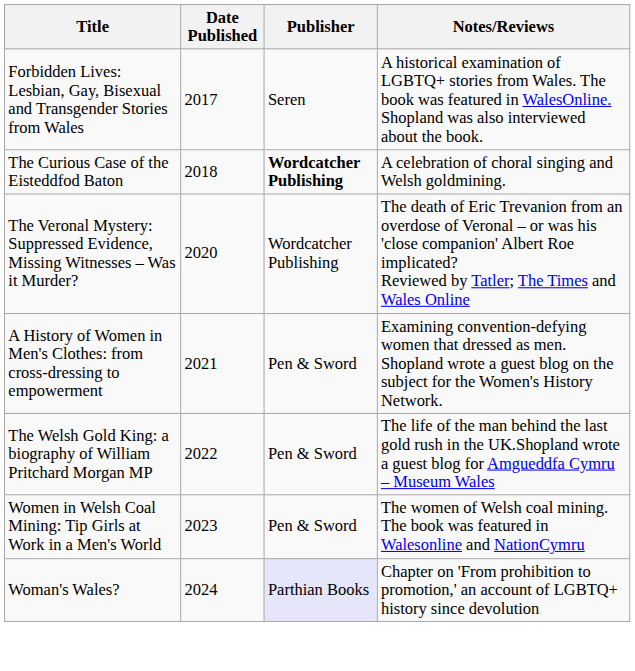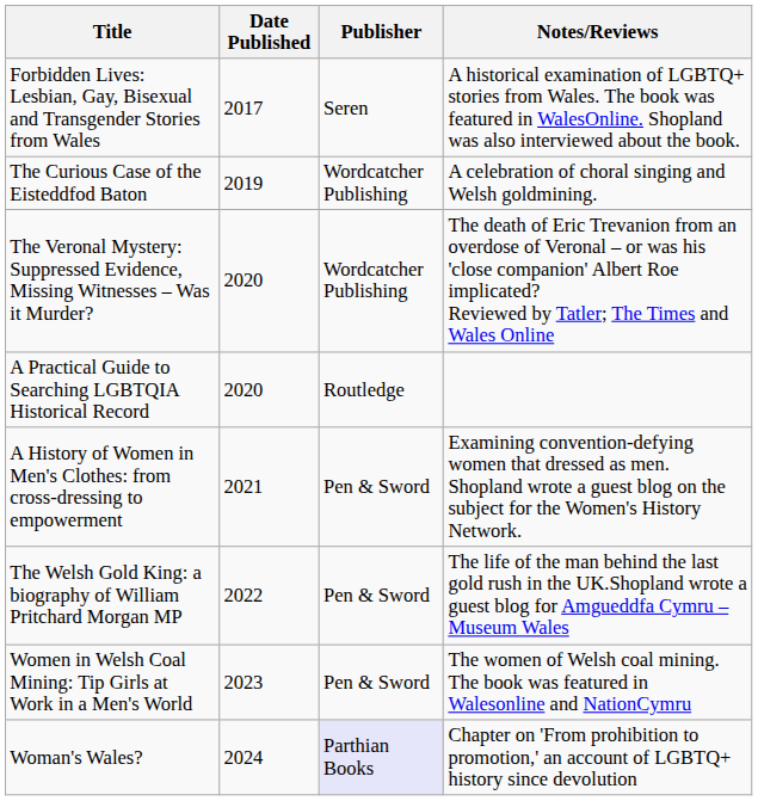The Curious Case of the Eisteddfod Baton | Date Published: 2018 -> 2019
The Curious Case of the Eisteddfod Baton | Publisher: bold -> normal
+ row: A Practical Guide to Searching LGBTQIA Historical Record | 2020 | Routledge
